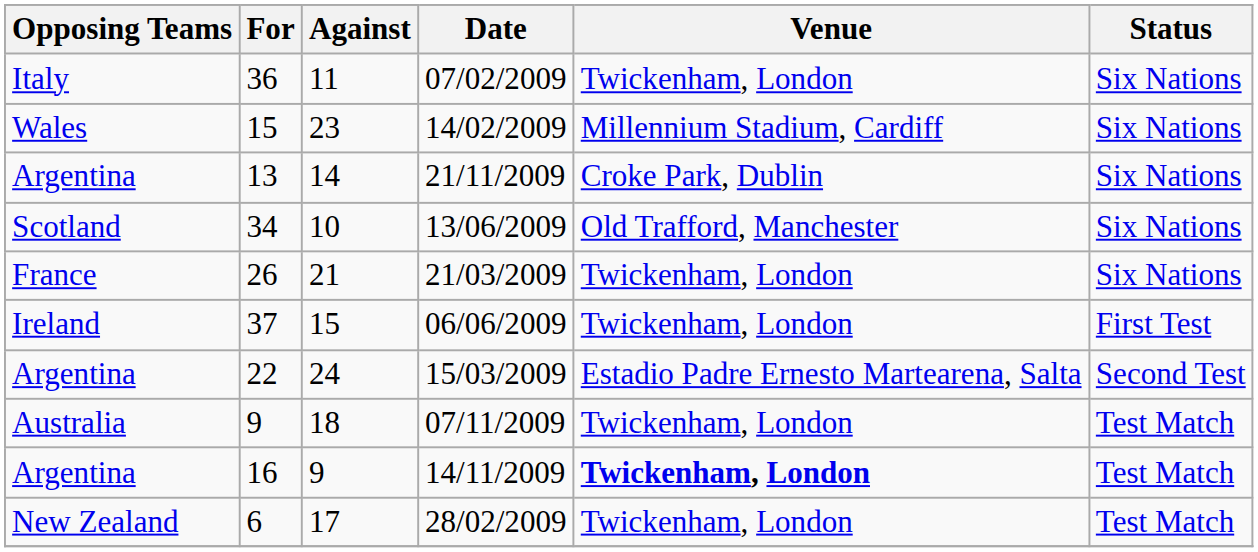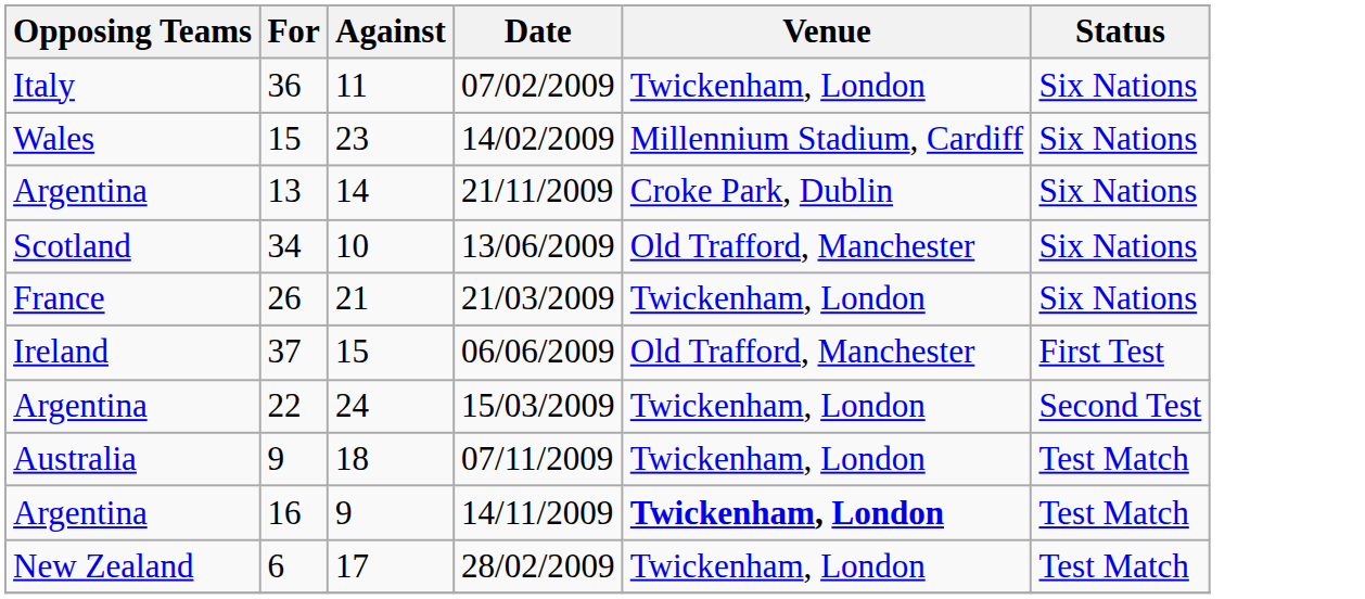37 | Venue: Twickenham, London -> Old Trafford, Manchester
22 | Venue: Estadio Padre Ernesto Martearena, Salta -> Twickenham, London
